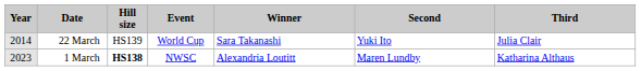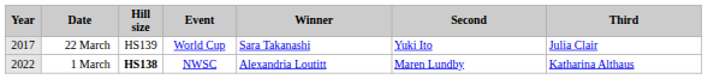22 March | Year: 2014 -> 2017
1 March | Year: 2023 -> 2022
